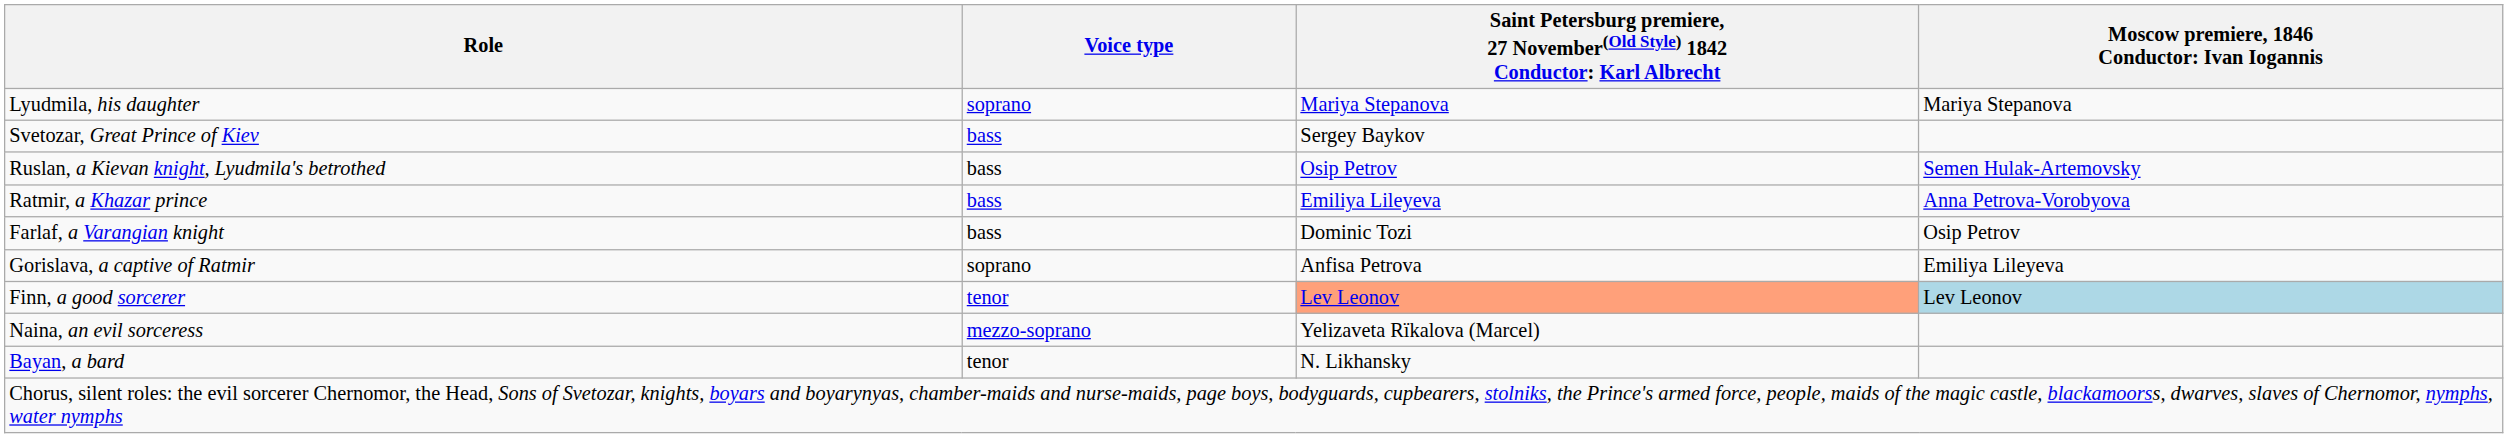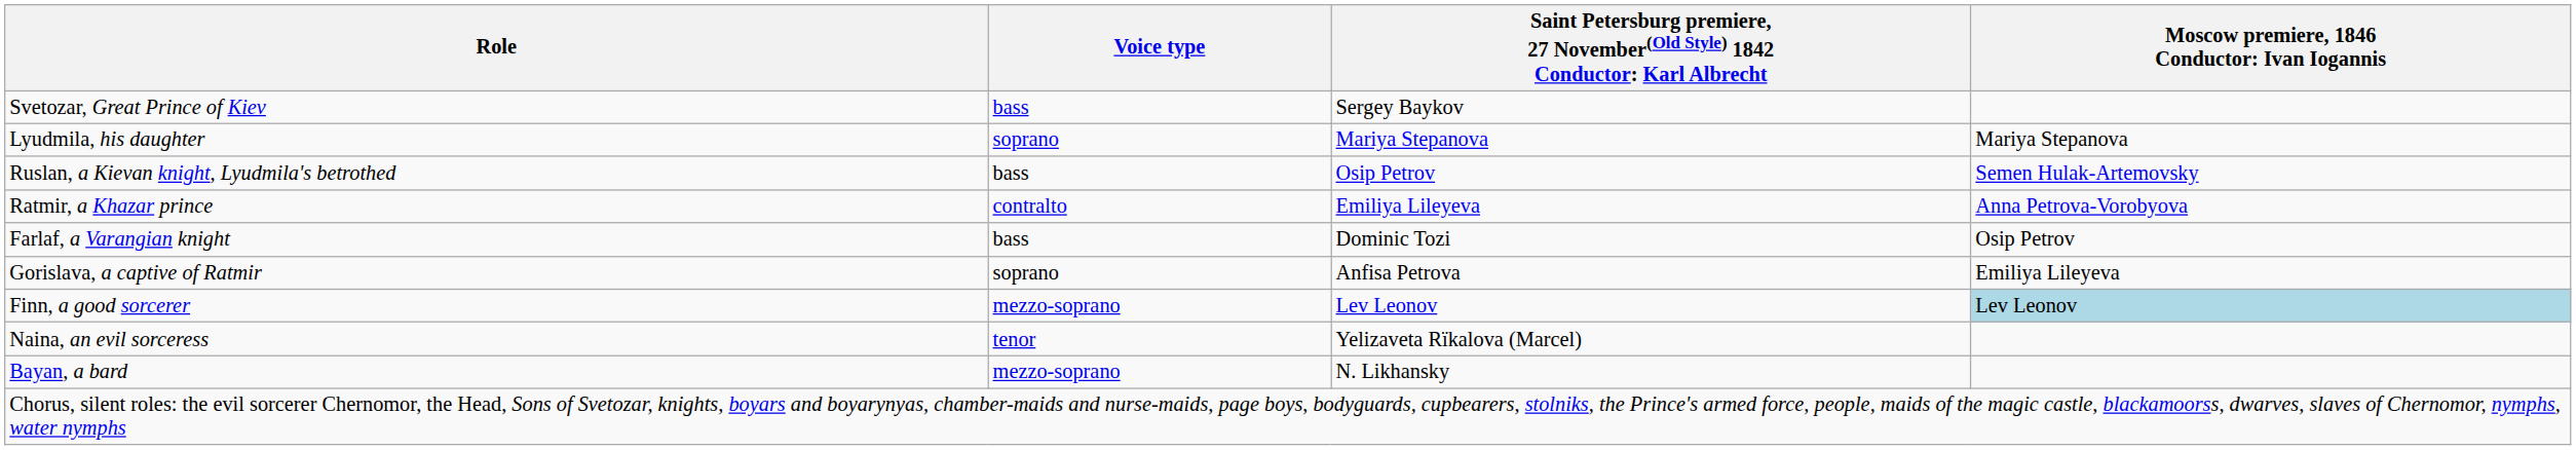rows swapped: Svetozar, Great Prince of Kiev <-> Lyudmila, his daughter
Ratmir, a Khazar prince | Voice type: bass -> contralto
Finn, a good sorcerer | Voice type: tenor -> mezzo-soprano
Finn, a good sorcerer | column 3: lightsalmon background -> no background
Naina, an evil sorceress | Voice type: mezzo-soprano -> tenor
Bayan, a bard | Voice type: tenor -> mezzo-soprano
